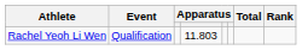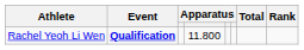Rachel Yeoh Li Wen | Event: normal -> bold
Rachel Yeoh Li Wen | column 4: 11.803 -> 11.800
